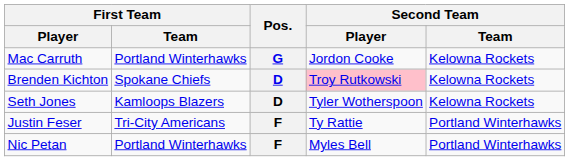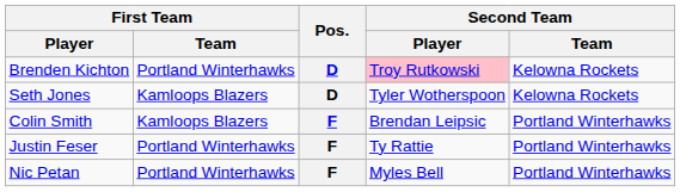- row: Mac Carruth | Portland Winterhawks | G | Jordon Cooke | Kelowna Rockets
Brenden Kichton | First Team / Team: Spokane Chiefs -> Portland Winterhawks
+ row: Colin Smith | Kamloops Blazers | F | Brendan Leipsic | Portland Winterhawks
Justin Feser | First Team / Team: Tri-City Americans -> Portland Winterhawks
